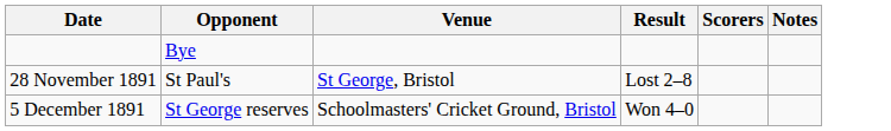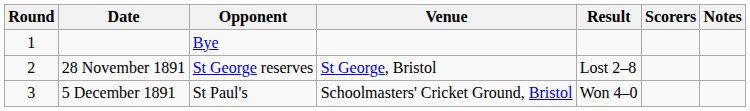+ column: Round | 1 | 2 | 3
28 November 1891 | Opponent: St Paul's -> St George reserves
5 December 1891 | Opponent: St George reserves -> St Paul's
